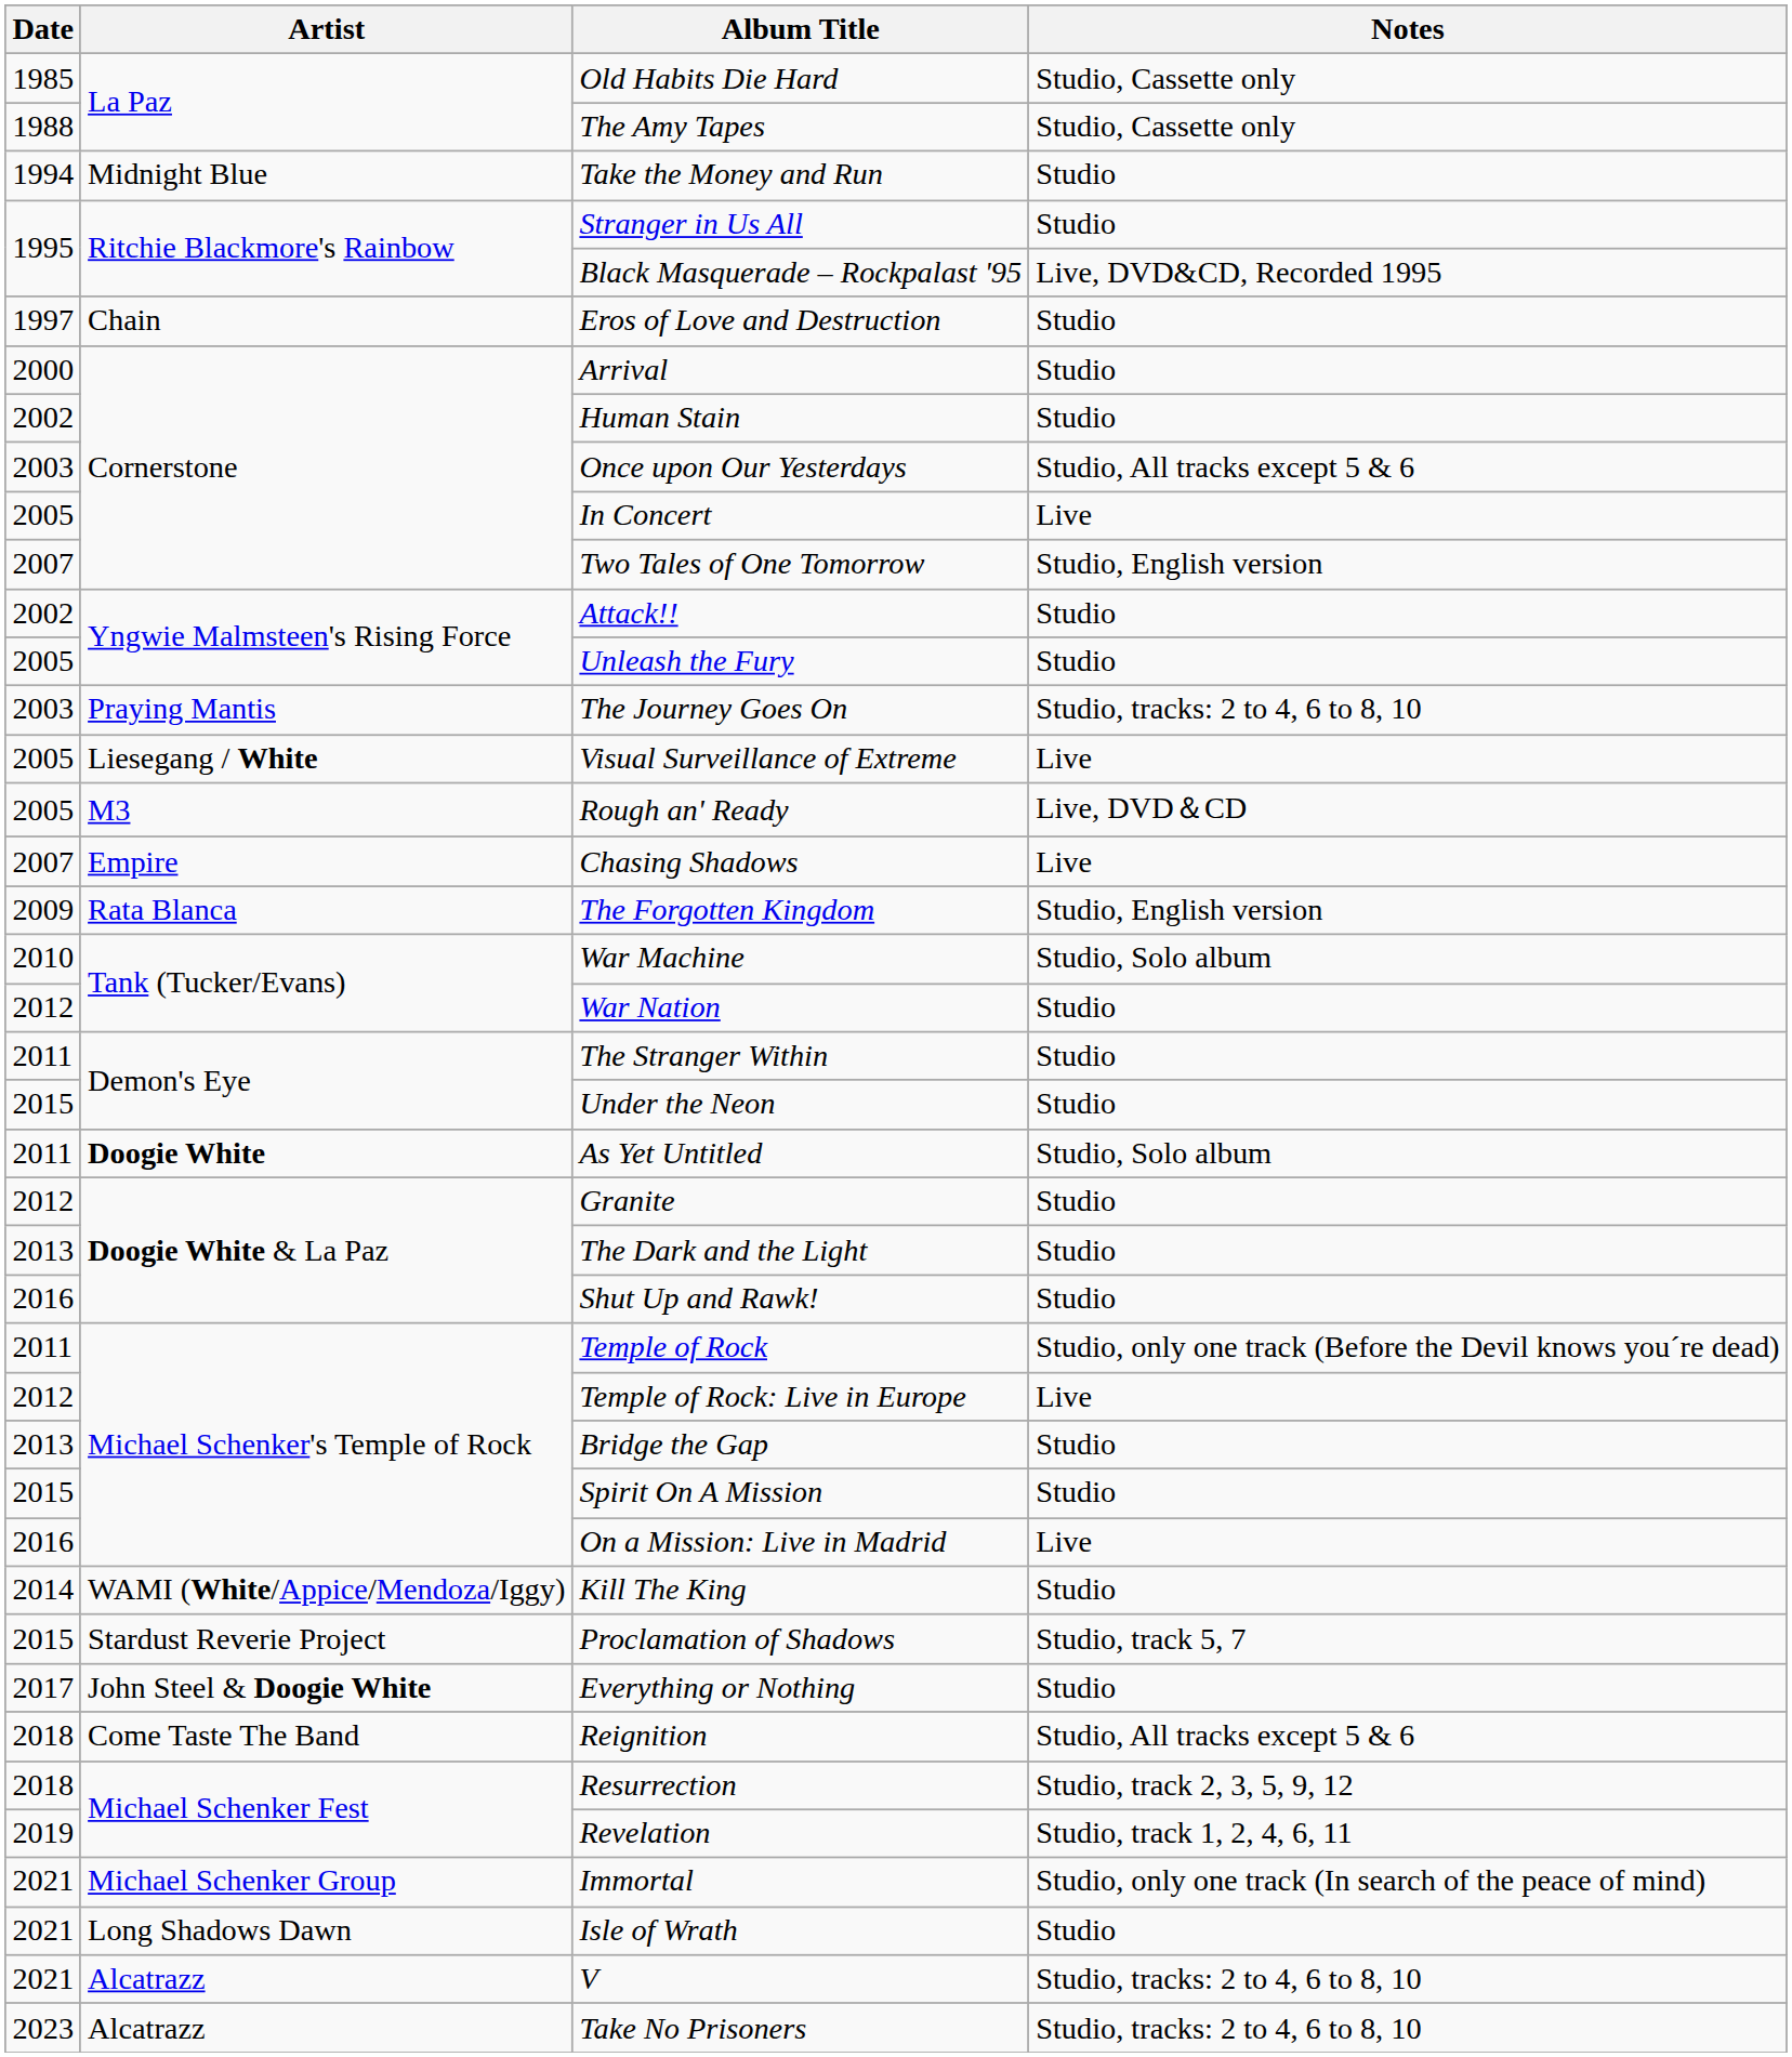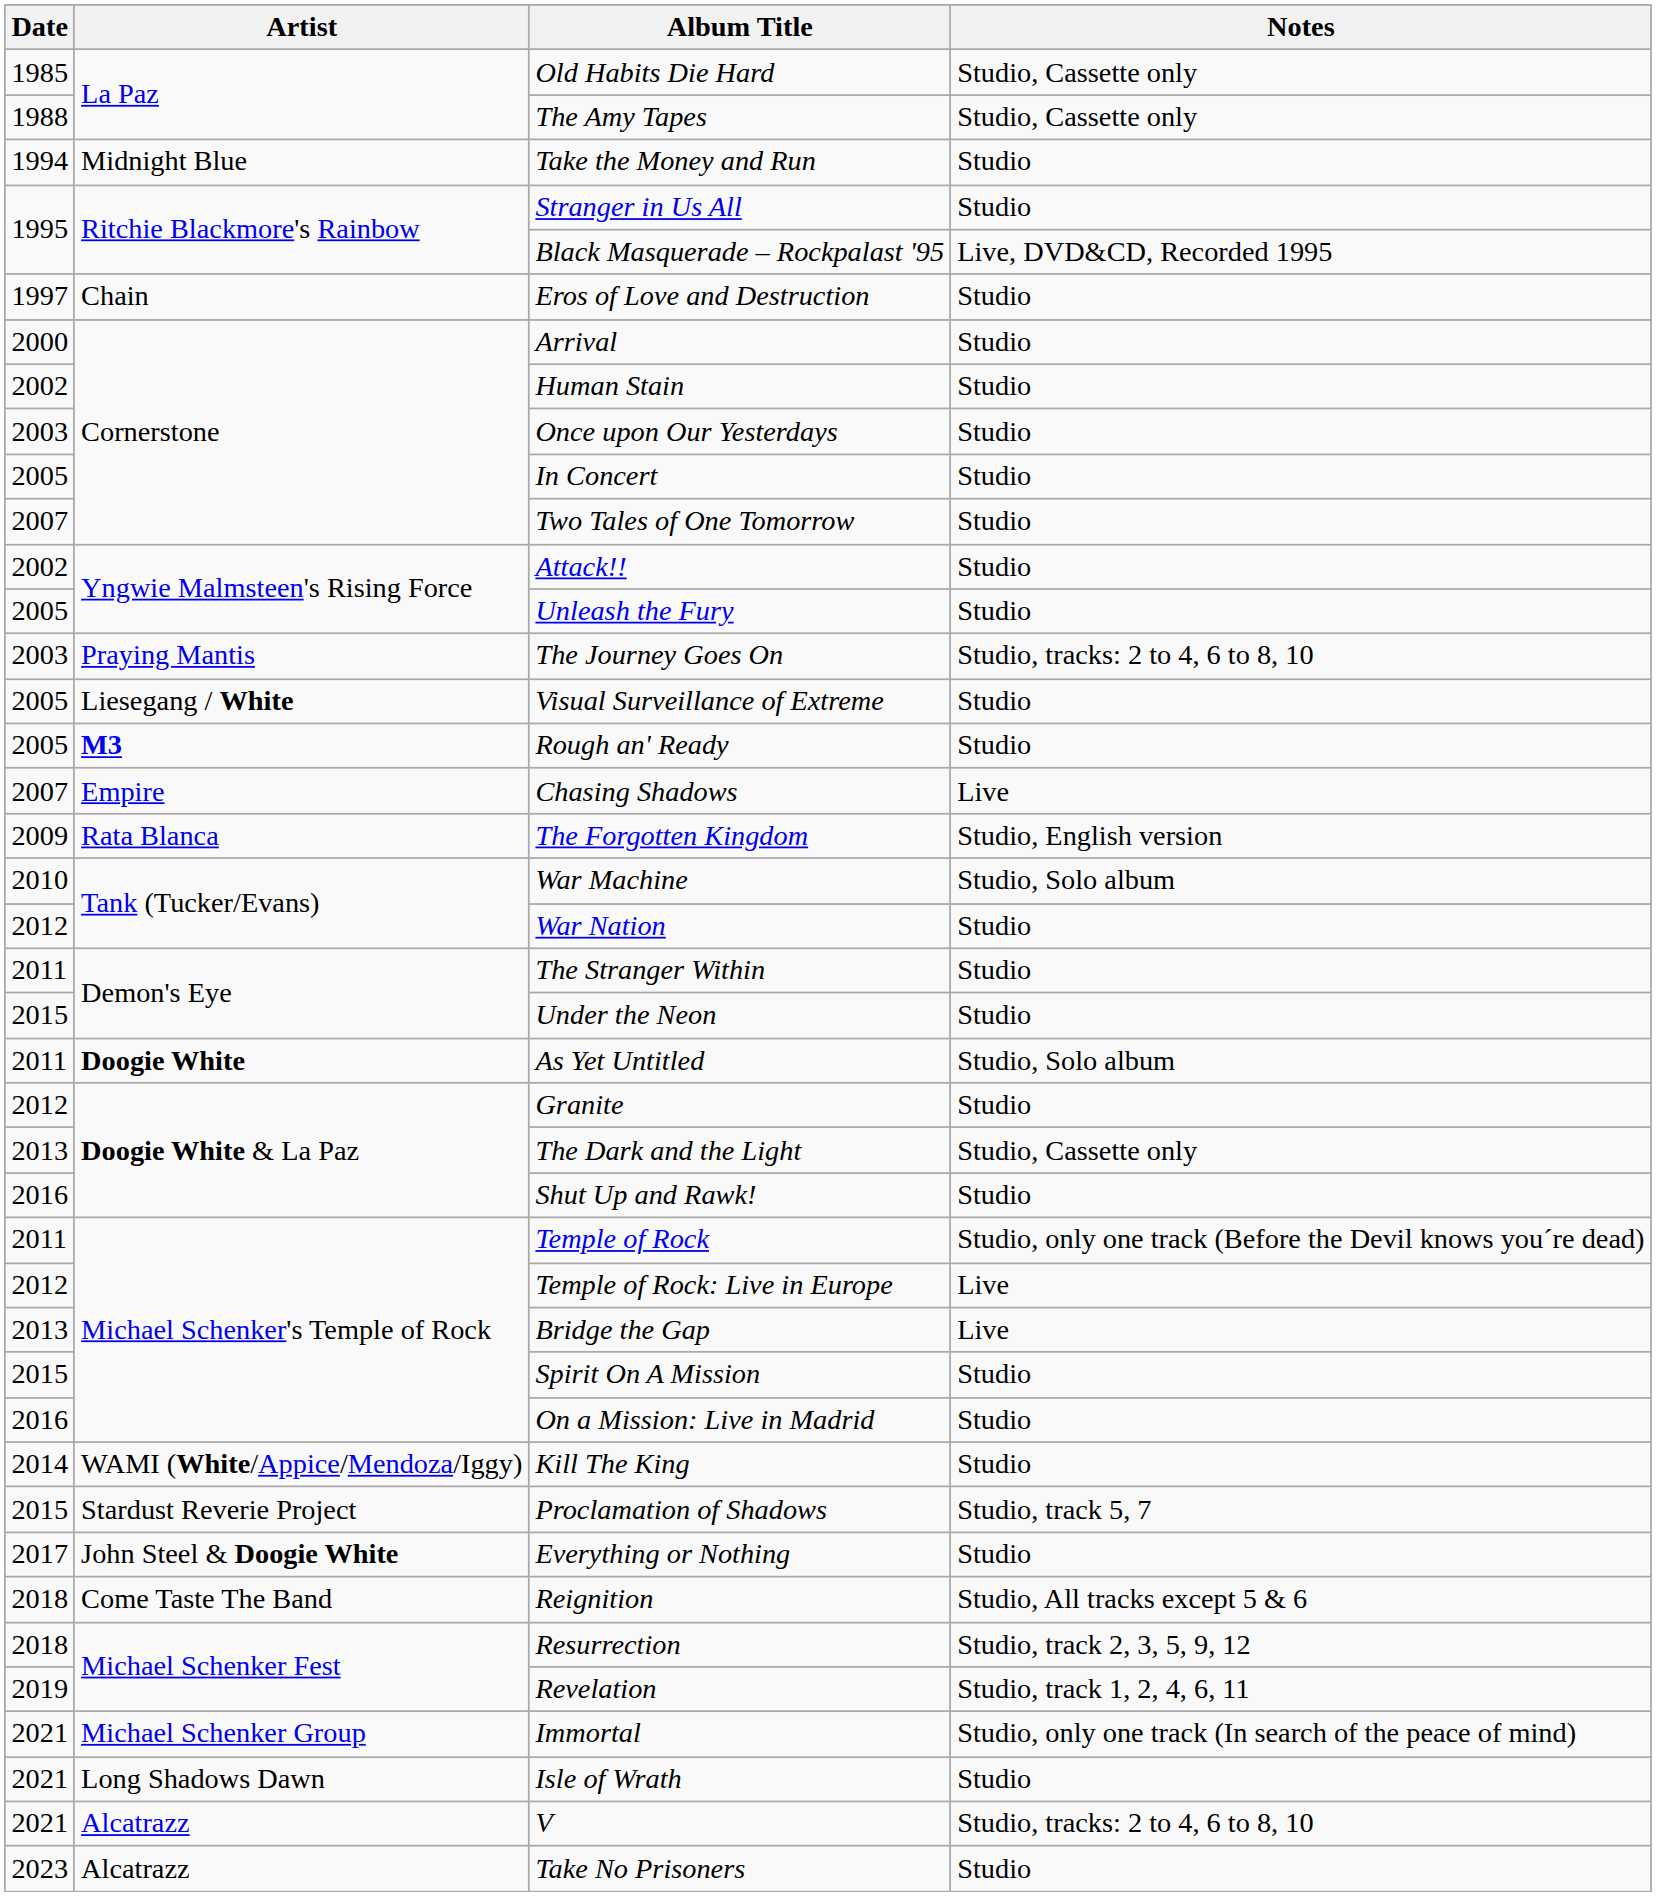Once upon Our Yesterdays | Notes: Studio, All tracks except 5 & 6 -> Studio
In Concert | Notes: Live -> Studio
Two Tales of One Tomorrow | Notes: Studio, English version -> Studio
Visual Surveillance of Extreme | Notes: Live -> Studio
Rough an' Ready | Artist: normal -> bold
Rough an' Ready | Notes: Live, DVD＆CD -> Studio
The Dark and the Light | Notes: Studio -> Studio, Cassette only
Bridge the Gap | Notes: Studio -> Live
On a Mission: Live in Madrid | Notes: Live -> Studio
Take No Prisoners | Notes: Studio, tracks: 2 to 4, 6 to 8, 10 -> Studio
